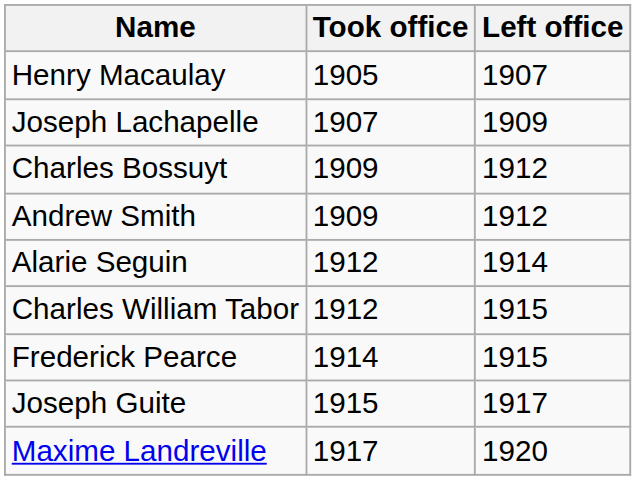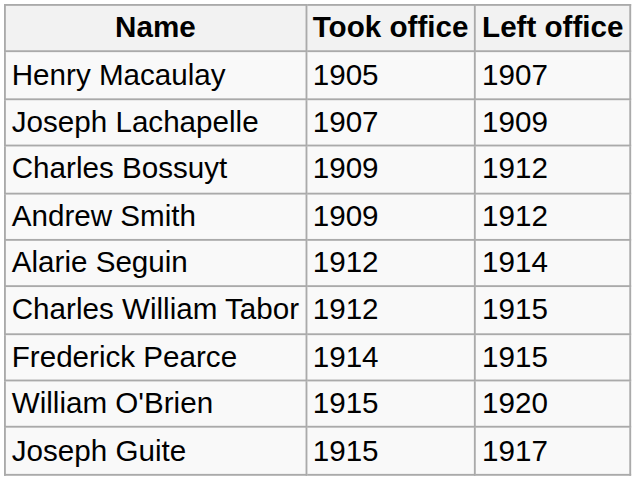+ row: William O'Brien | 1915 | 1920
- row: Maxime Landreville | 1917 | 1920
